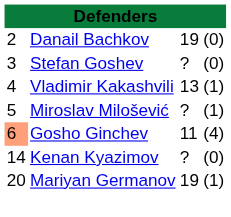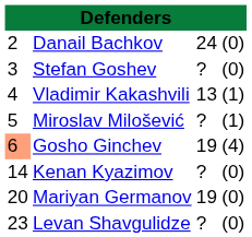Danail Bachkov | column 3: 19 -> 24
Gosho Ginchev | column 3: 11 -> 19
Mariyan Germanov | column 4: (1) -> (0)
+ row: 23 | Levan Shavgulidze | ? | (0)
